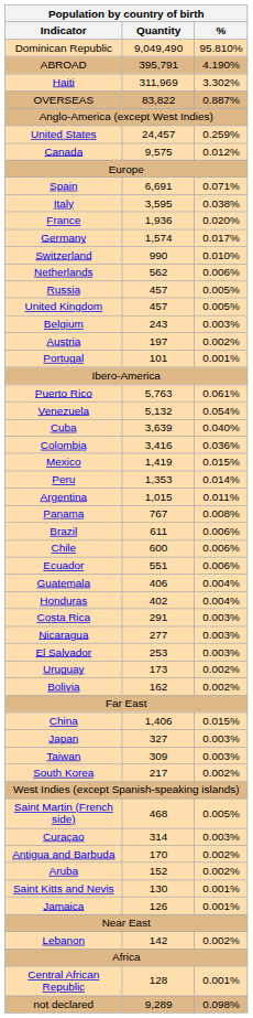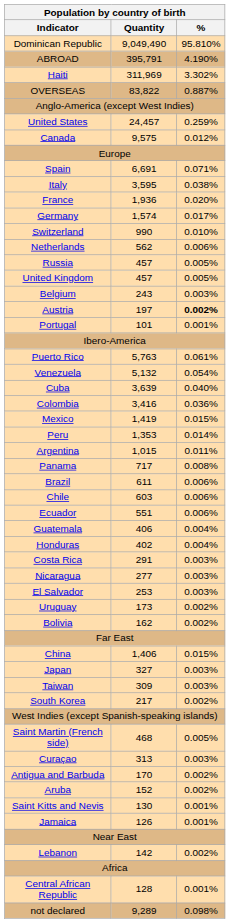Austria | %: normal -> bold
Panama | Quantity: 767 -> 717
Chile | Quantity: 600 -> 603
Curaçao | Quantity: 314 -> 313
